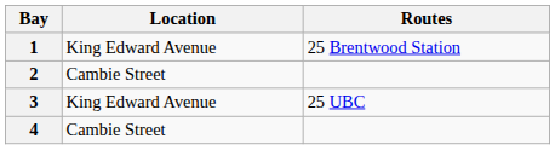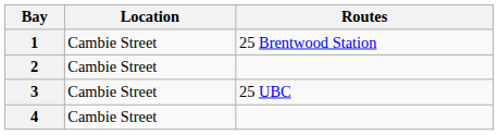1 | Location: King Edward Avenue -> Cambie Street
3 | Location: King Edward Avenue -> Cambie Street
